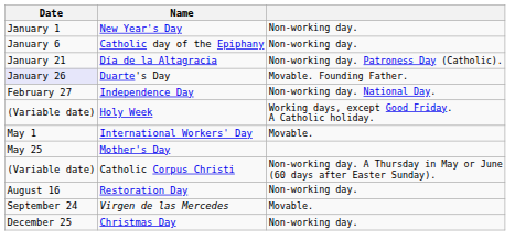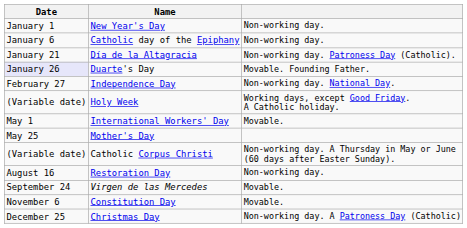+ row: November 6 | Constitution Day | Movable.
Christmas Day | column 3: Non-working day. -> Non-working day. A Patroness Day (Catholic)
